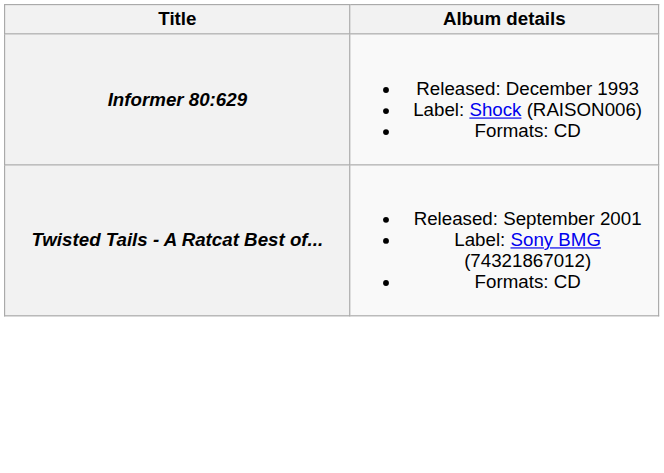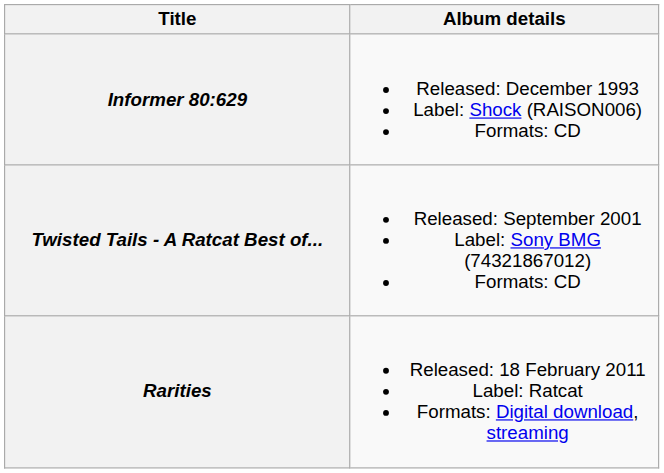+ row: Rarities | Released: 18 February 2011 Label: Ratcat Formats: Digital download, streaming
